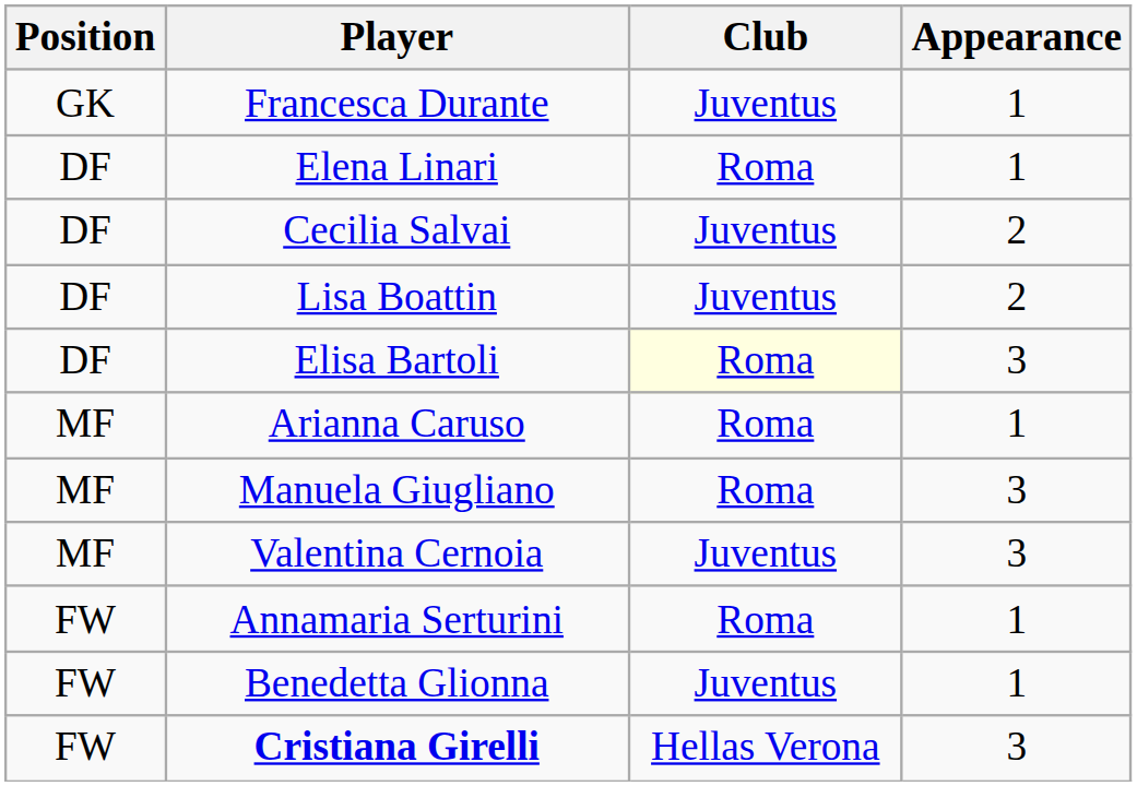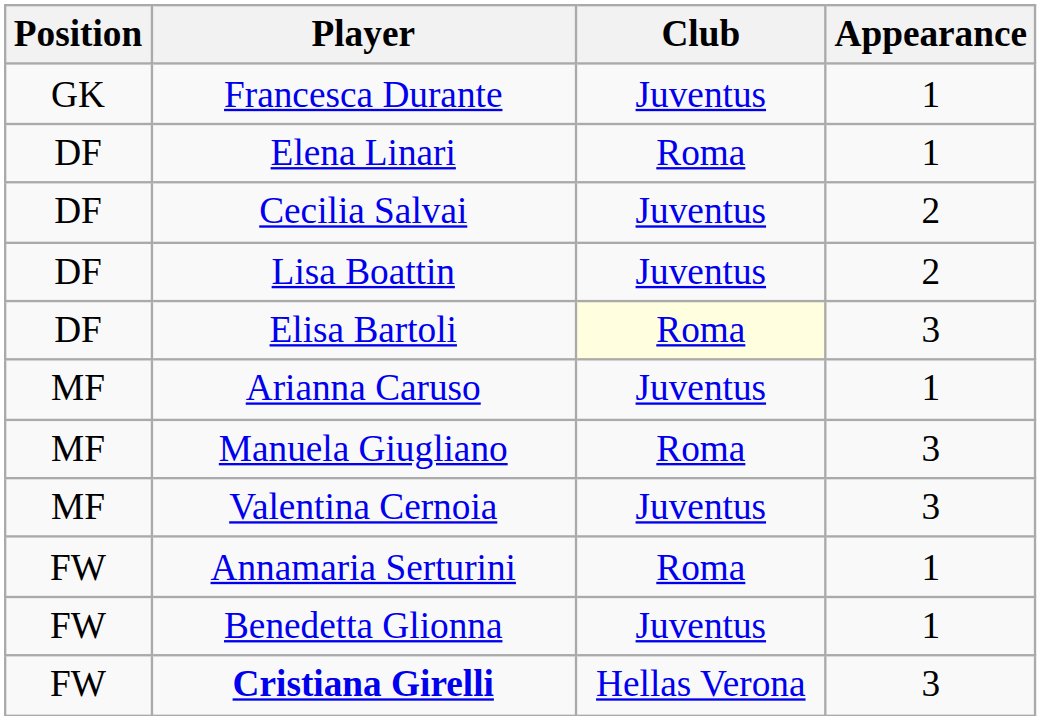Arianna Caruso | Club: Roma -> Juventus
